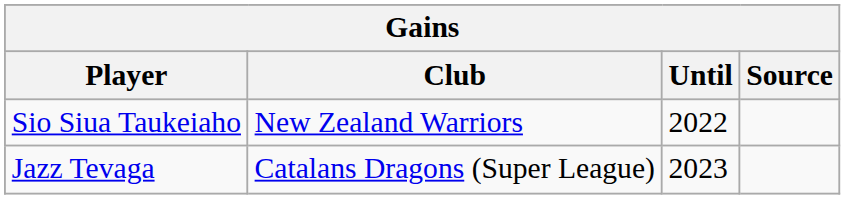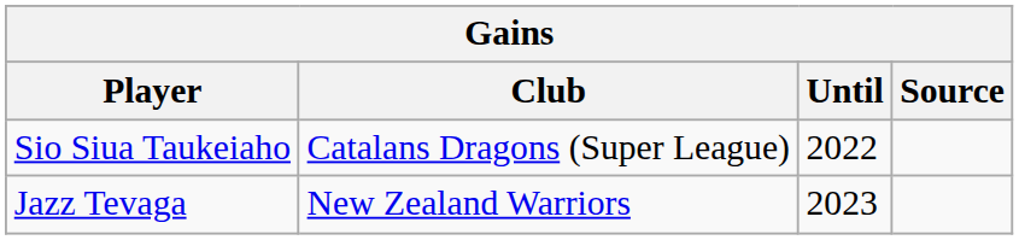Sio Siua Taukeiaho | Club: New Zealand Warriors -> Catalans Dragons (Super League)
Jazz Tevaga | Club: Catalans Dragons (Super League) -> New Zealand Warriors
